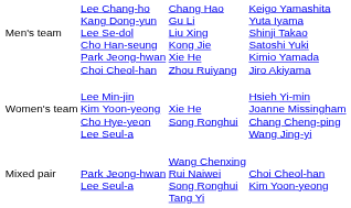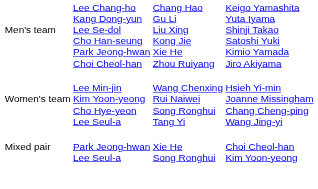Women's team | column 3: Xie He Song Ronghui -> Wang Chenxing Rui Naiwei Song Ronghui Tang Yi
Mixed pair | column 3: Wang Chenxing Rui Naiwei Song Ronghui Tang Yi -> Xie He Song Ronghui
